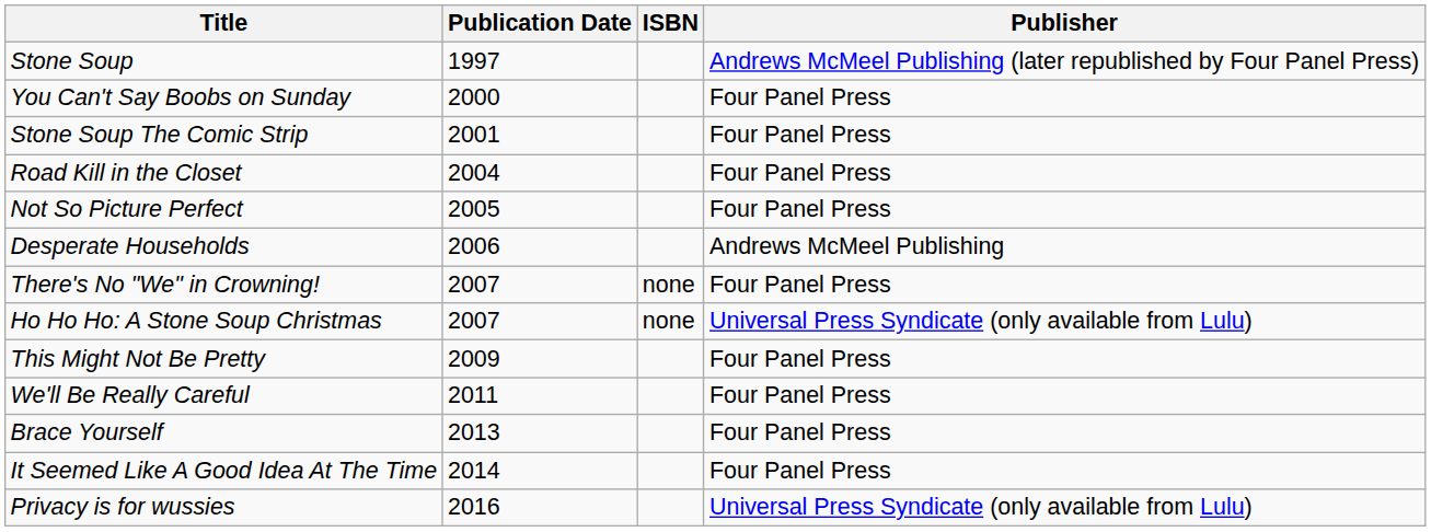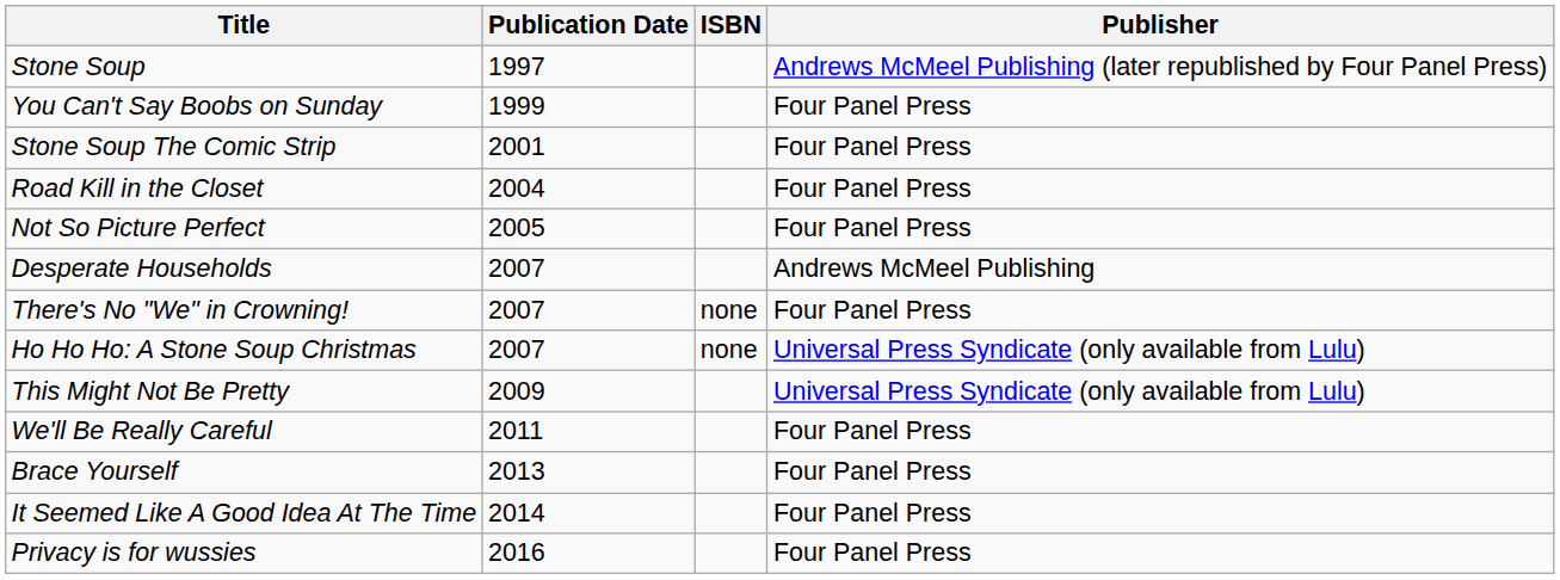You Can't Say Boobs on Sunday | Publication Date: 2000 -> 1999
Desperate Households | Publication Date: 2006 -> 2007
This Might Not Be Pretty | Publisher: Four Panel Press -> Universal Press Syndicate (only available from Lulu)
Privacy is for wussies | Publisher: Universal Press Syndicate (only available from Lulu) -> Four Panel Press
